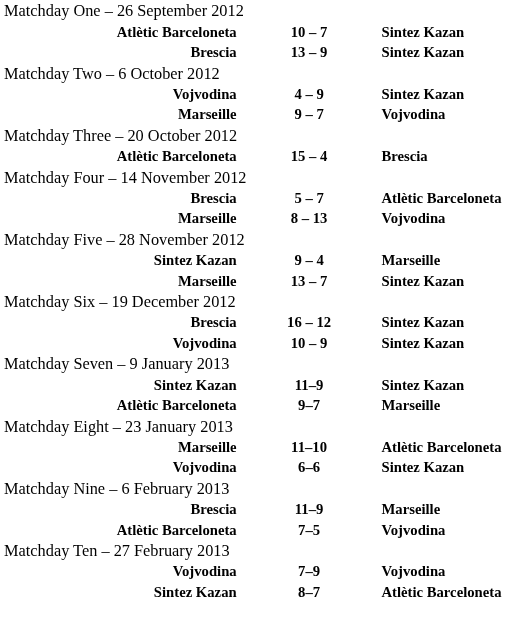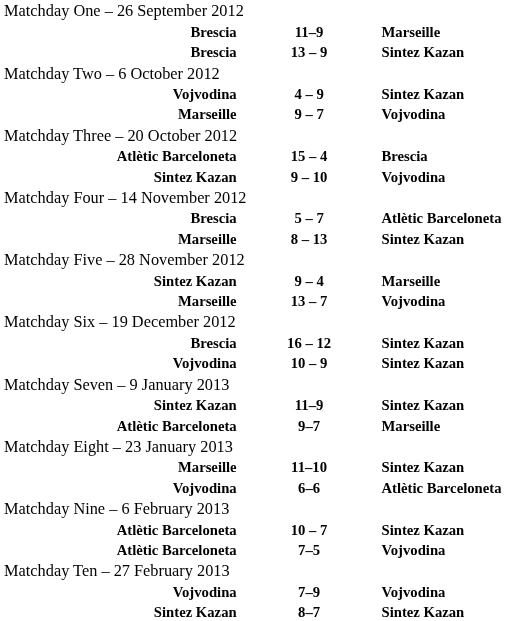rows swapped: 10 – 7 <-> Brescia / 11–9
+ row: Sintez Kazan | 9 – 10 | Vojvodina
8 – 13 | column 3: Vojvodina -> Sintez Kazan
13 – 7 | column 3: Sintez Kazan -> Vojvodina
11–10 | column 3: Atlètic Barceloneta -> Sintez Kazan
6–6 | column 3: Sintez Kazan -> Atlètic Barceloneta
8–7 | column 3: Atlètic Barceloneta -> Sintez Kazan
